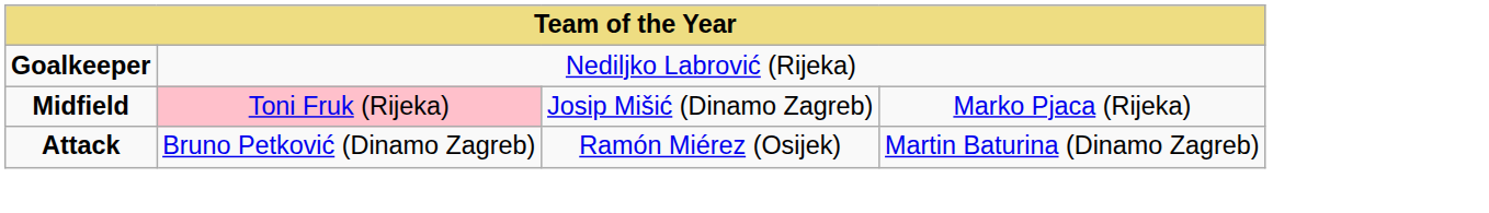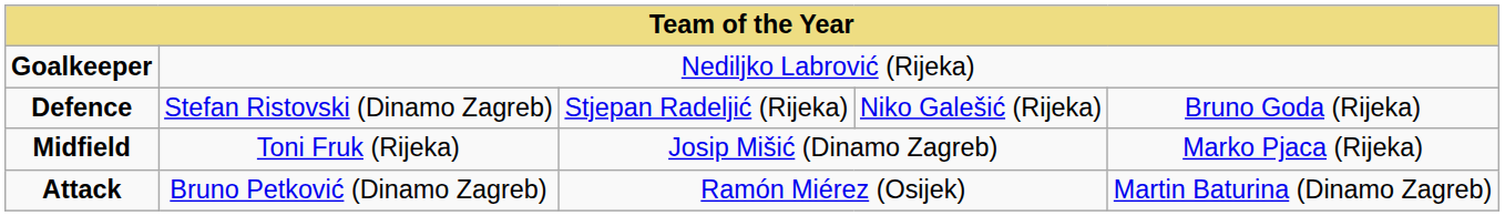+ row: Defence | Stefan Ristovski (Dinamo Zagreb) | Stjepan Radeljić (Rijeka) | Niko Galešić (Rijeka) | Bruno Goda (Rijeka)
Midfield | column 2: pink background -> no background
